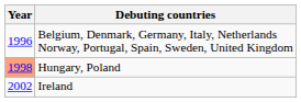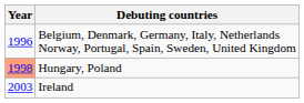Ireland | Year: 2002 -> 2003
